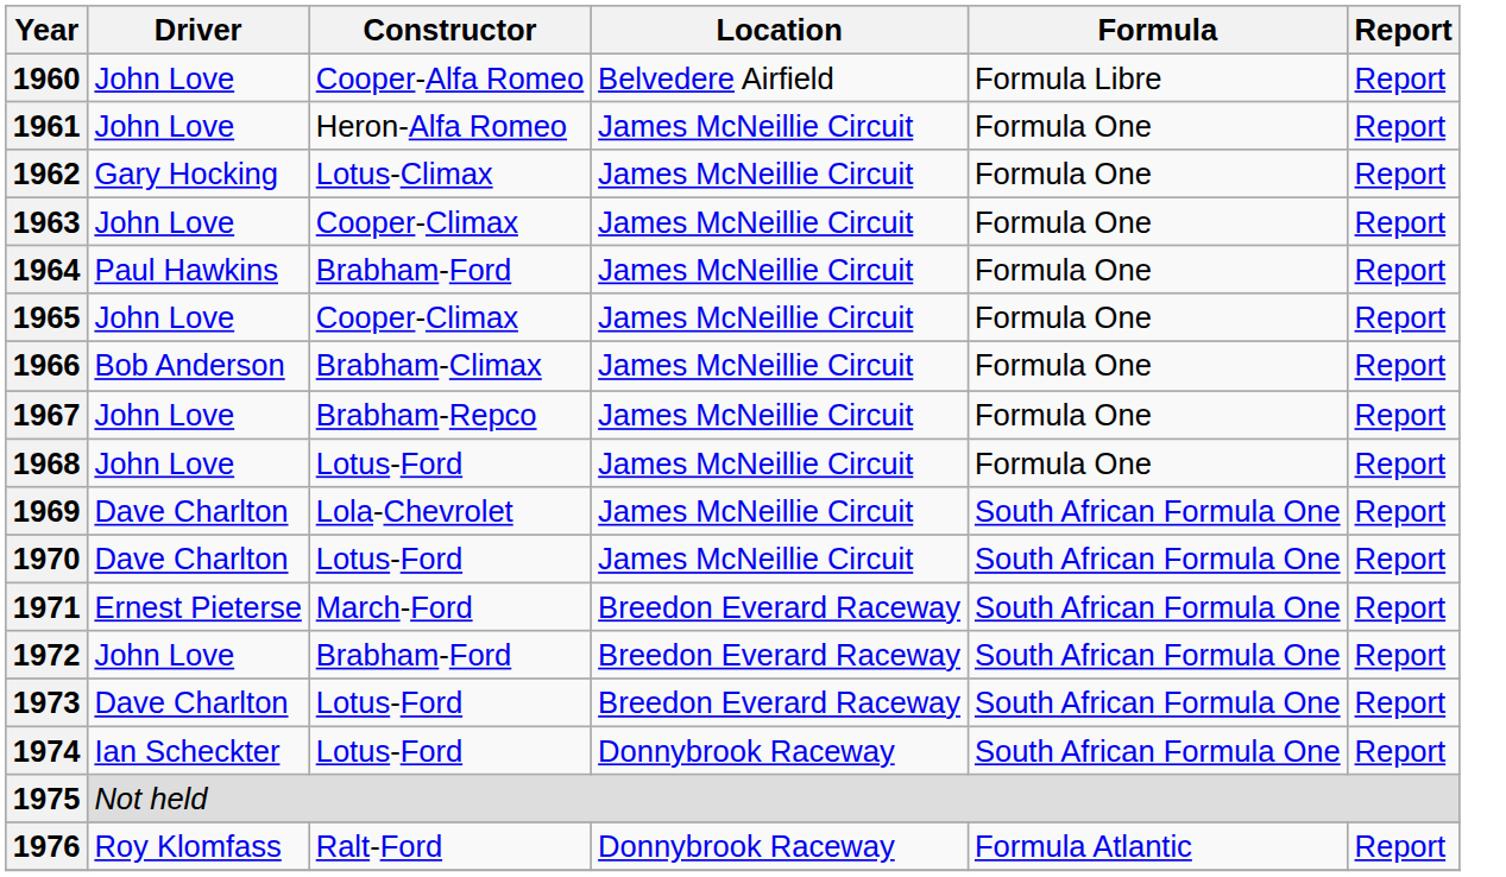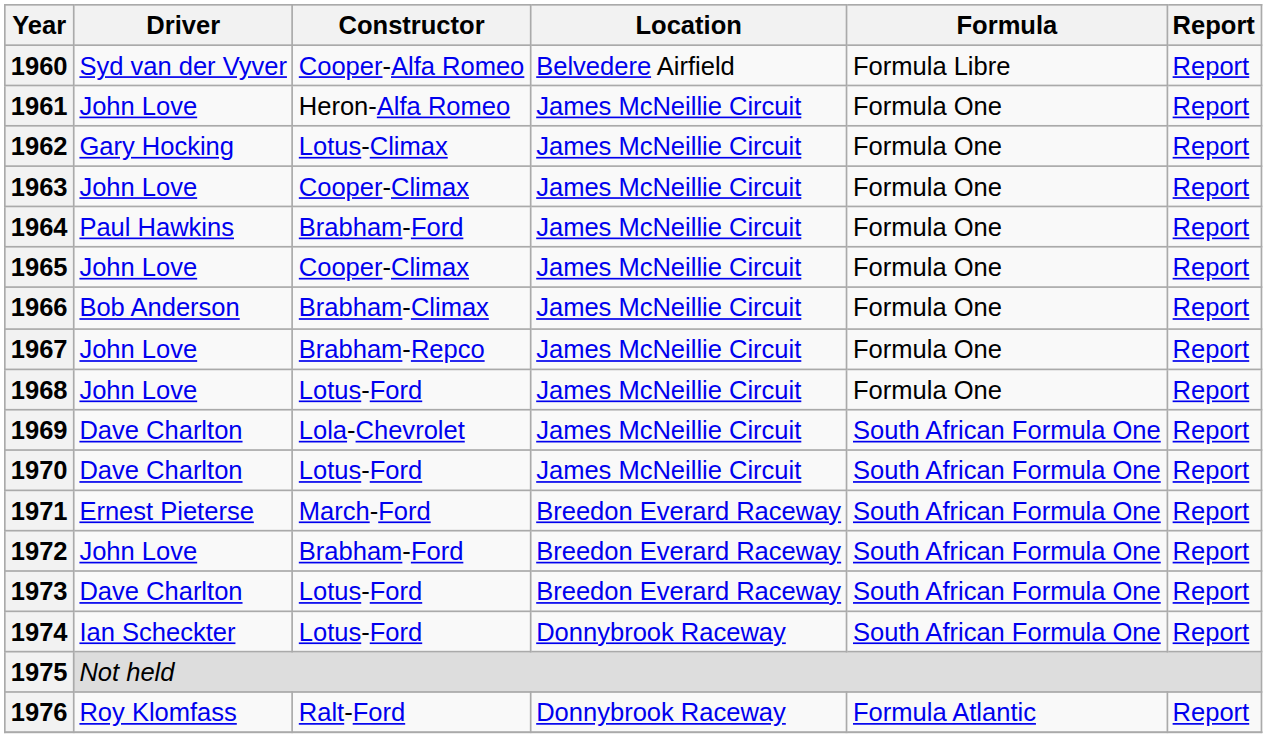1960 | Driver: John Love -> Syd van der Vyver
